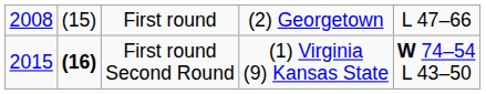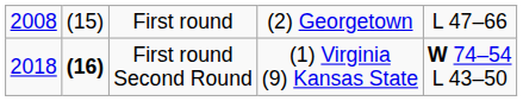First round Second Round | column 1: 2015 -> 2018
